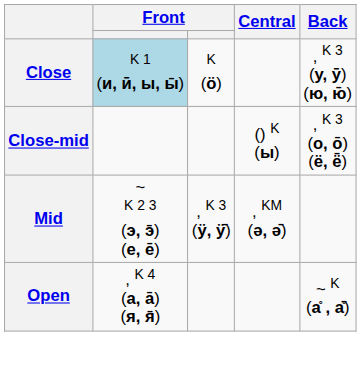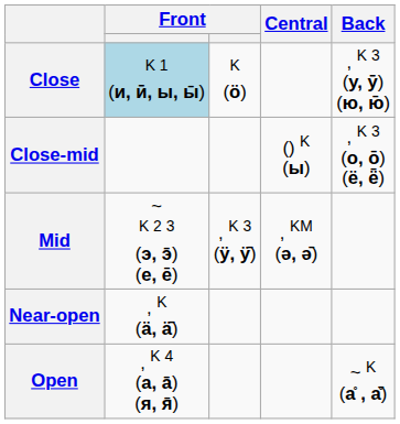+ row: Near-open | , K (ӓ, ӓ̄)
